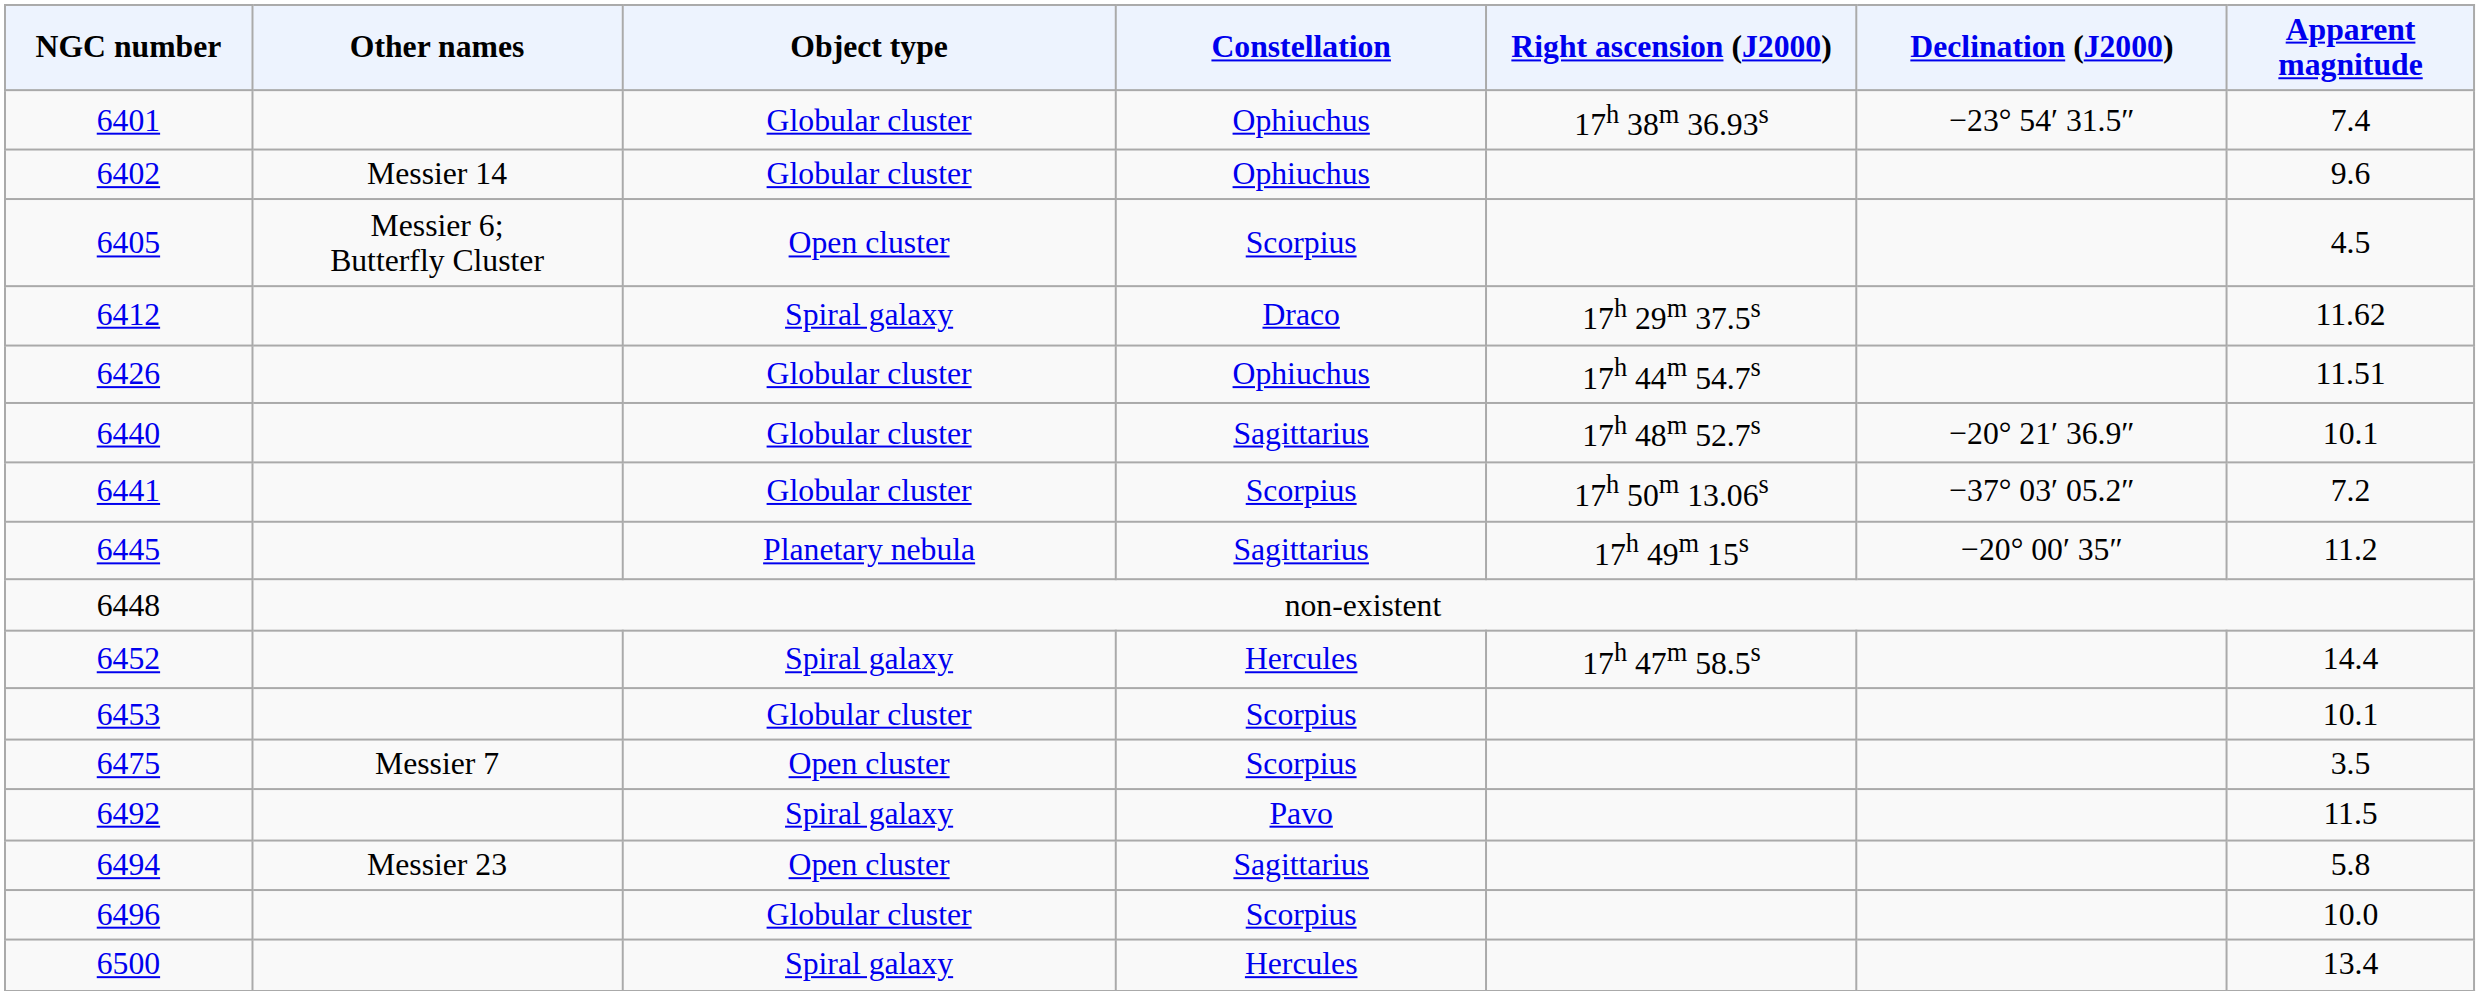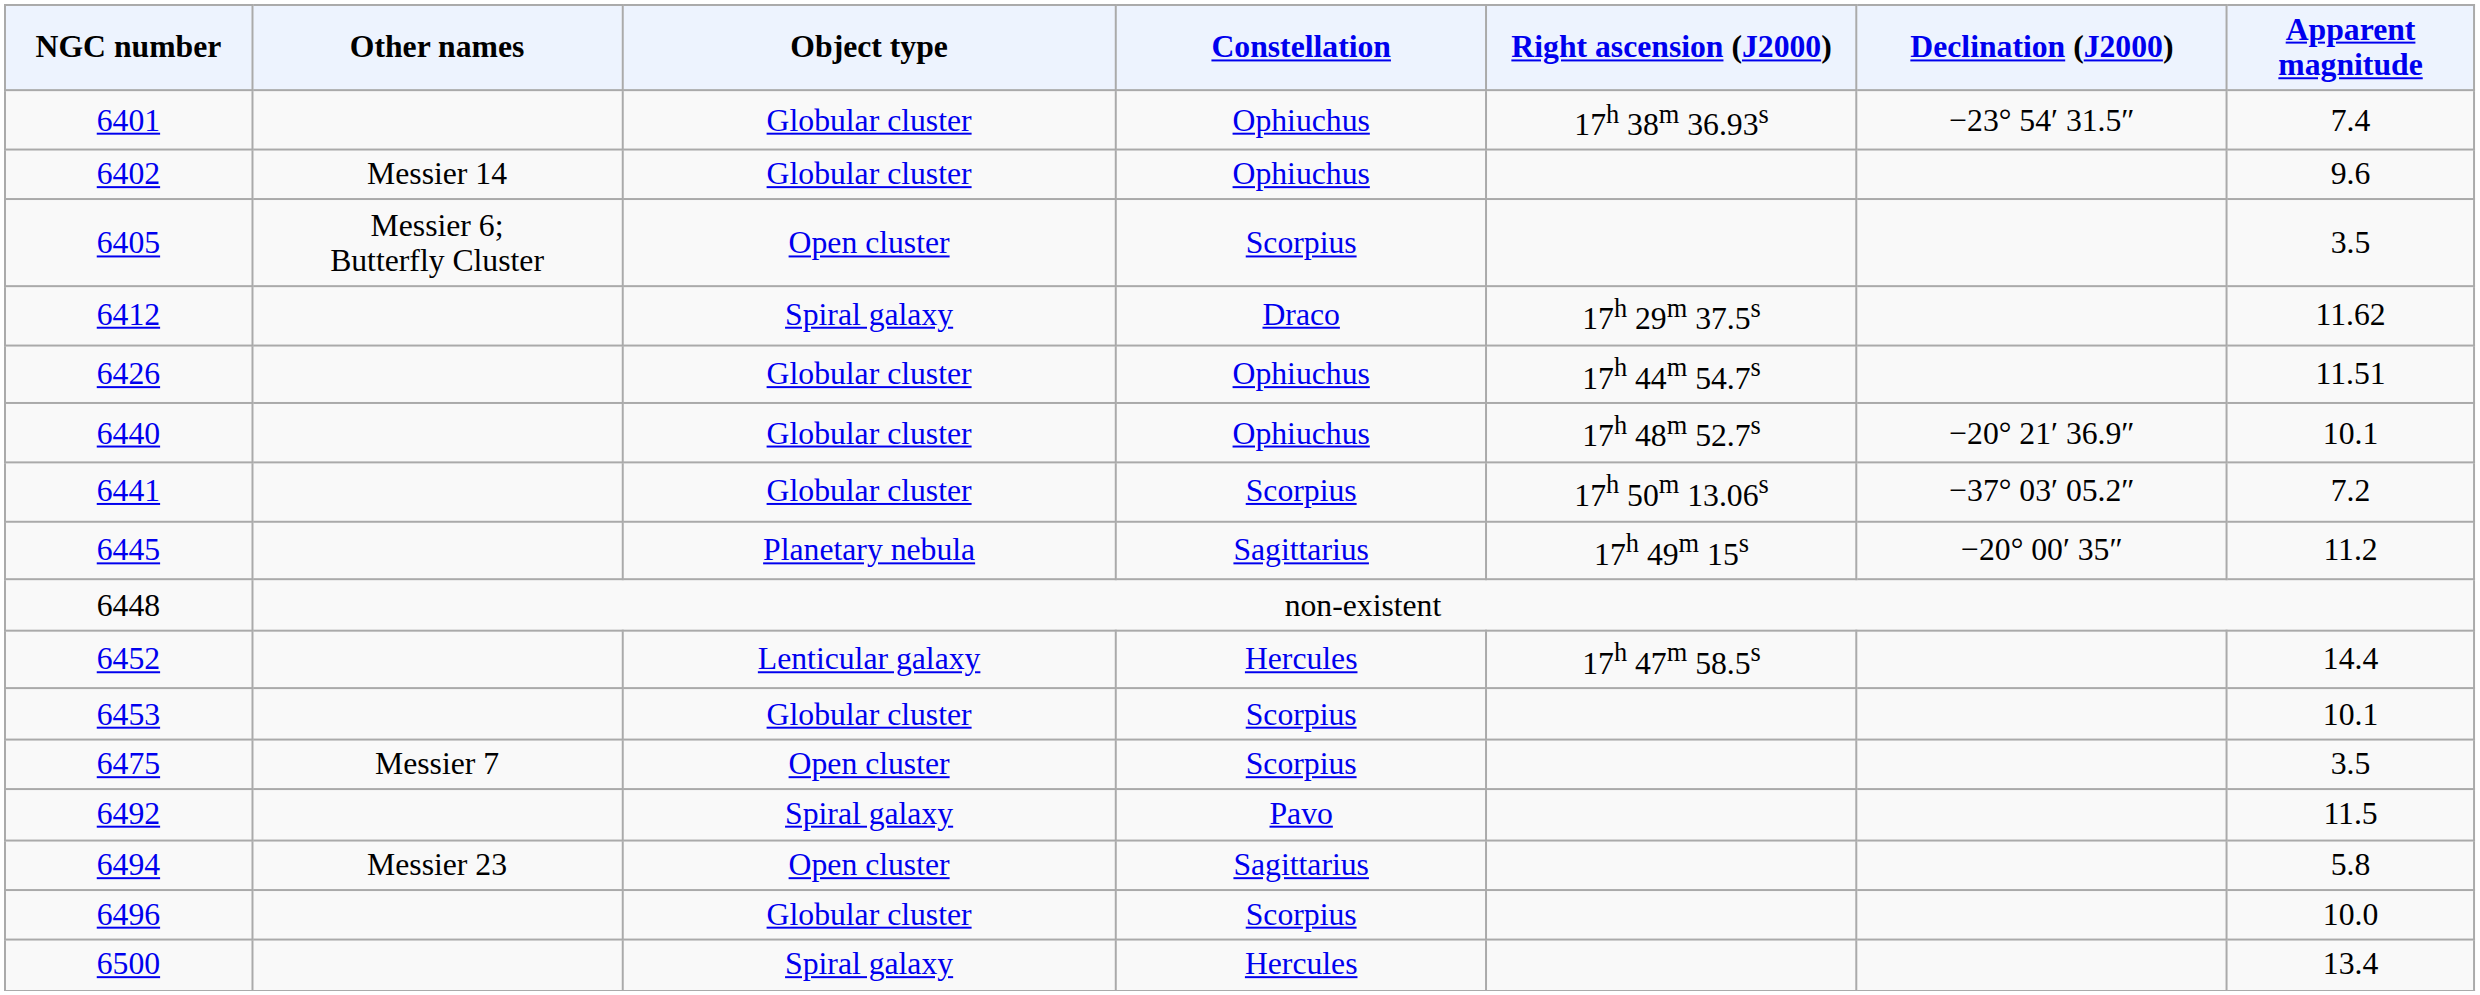6405 | Apparent magnitude: 4.5 -> 3.5
6440 | Constellation: Sagittarius -> Ophiuchus
6452 | Object type: Spiral galaxy -> Lenticular galaxy
